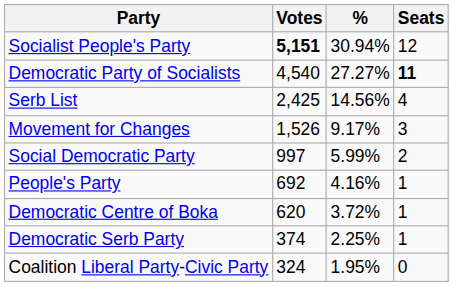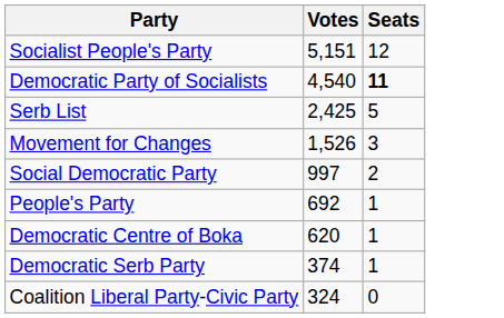- column: % | 30.94% | 27.27% | 14.56% | 9.17% | 5.99% | 4.16% | 3.72% | 2.25% | 1.95%
Socialist People's Party | Votes: bold -> normal
Serb List | Seats: 4 -> 5
